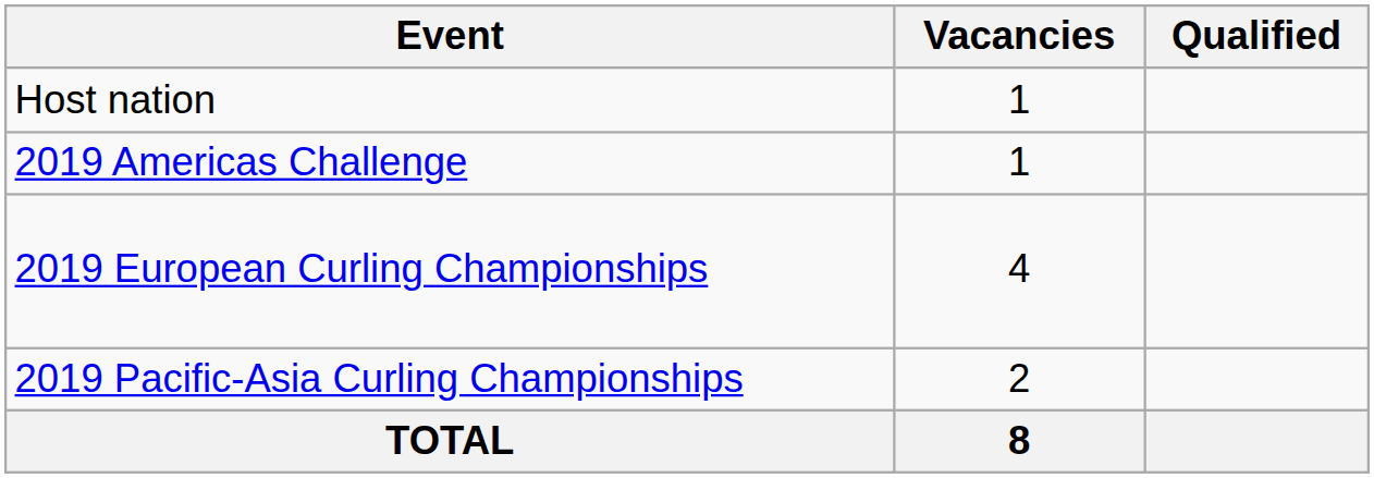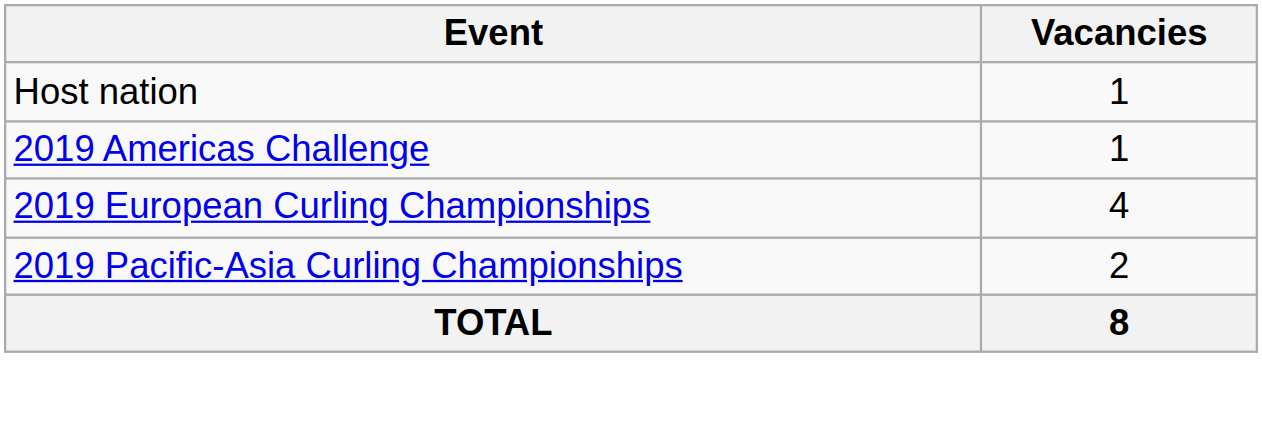- column: Qualified
